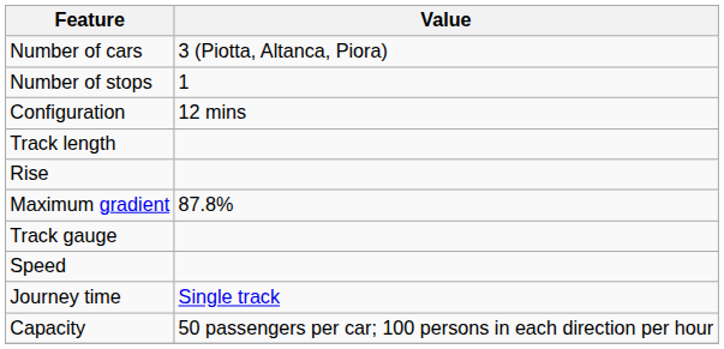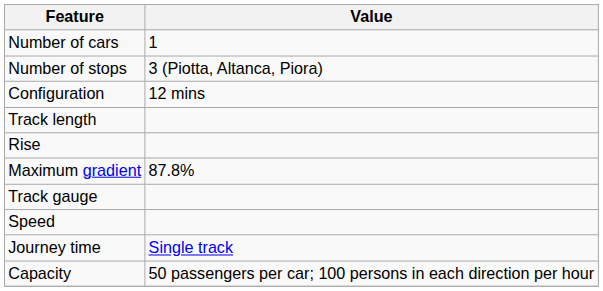Number of cars | Value: 3 (Piotta, Altanca, Piora) -> 1
Number of stops | Value: 1 -> 3 (Piotta, Altanca, Piora)
